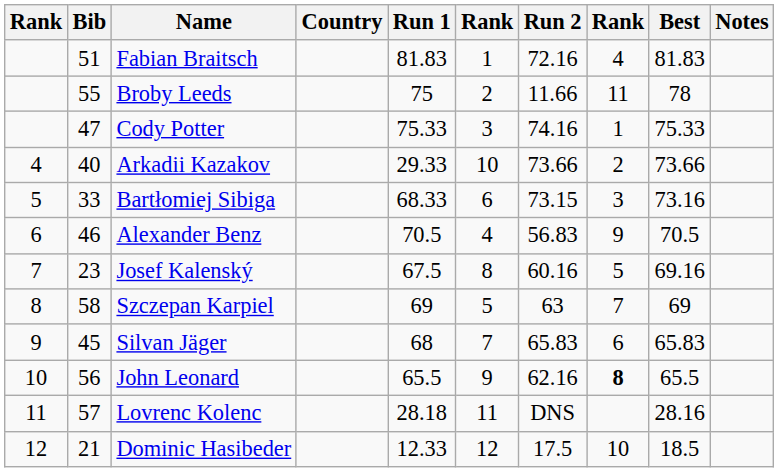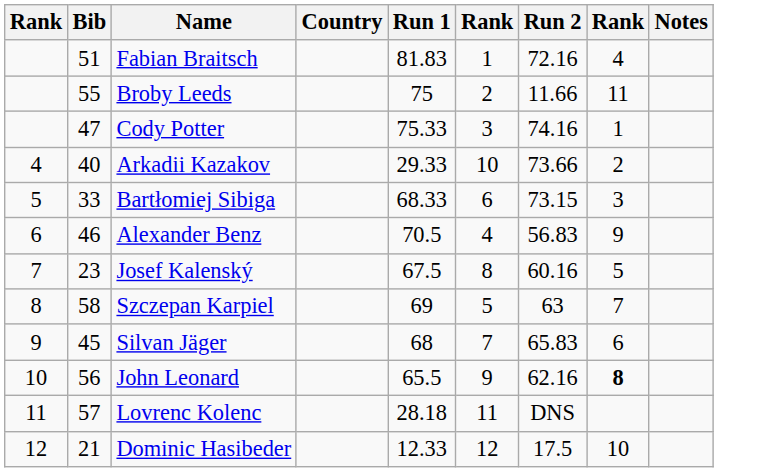- column: Best | 81.83 | 78 | 75.33 | 73.66 | 73.16 | 70.5 | 69.16 | 69 | 65.83 | 65.5 | 28.16 | 18.5
